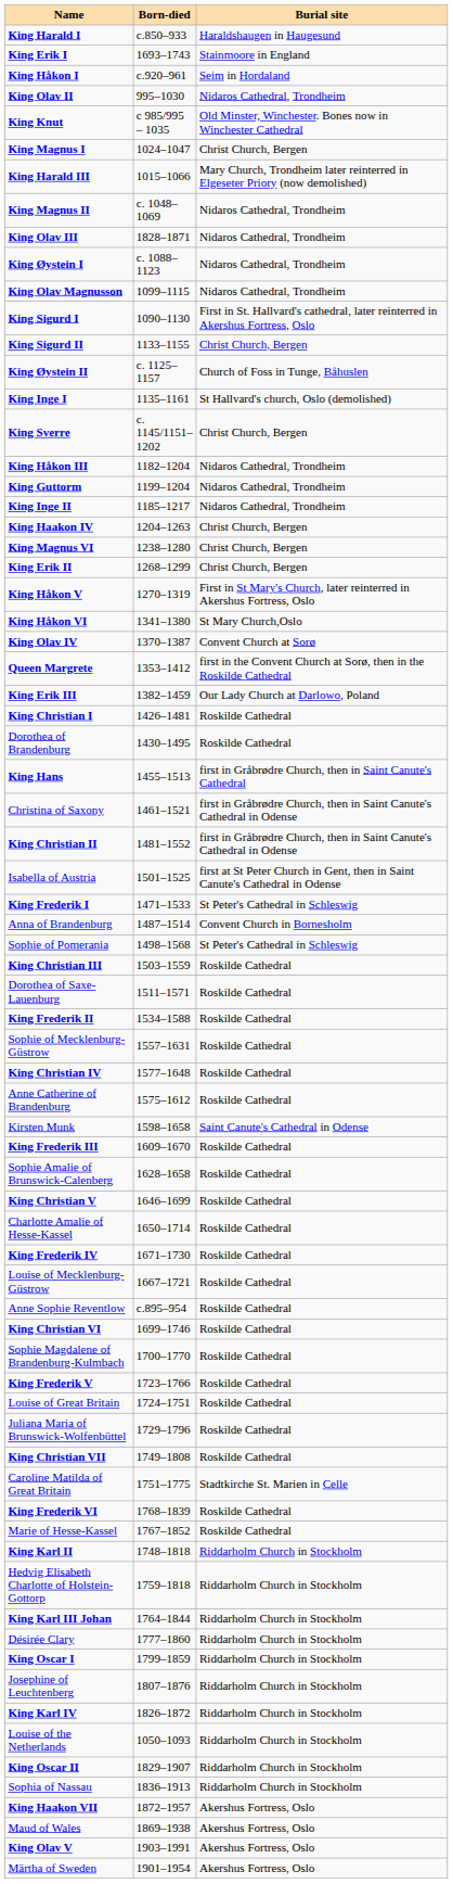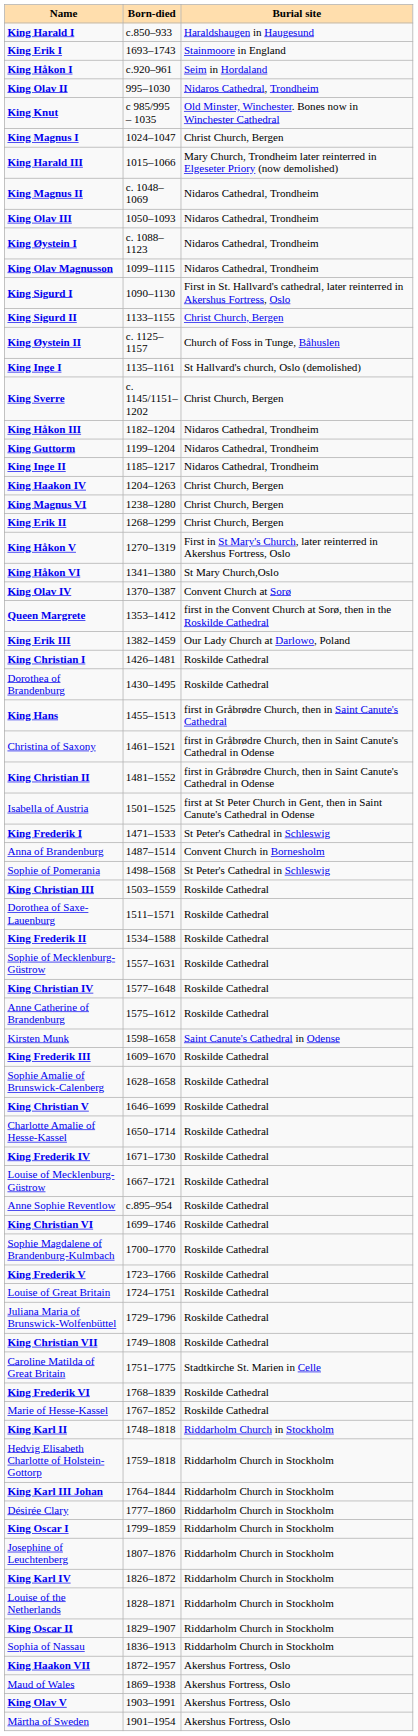King Olav III | Born-died: 1828–1871 -> 1050–1093
Louise of the Netherlands | Born-died: 1050–1093 -> 1828–1871
